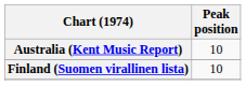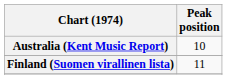Finland (Suomen virallinen lista) | Peak position: 10 -> 11
